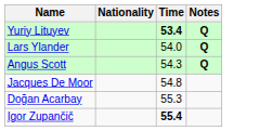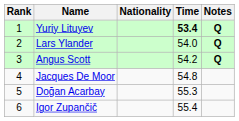+ column: Rank | 1 | 2 | 3 | 4 | 5 | 6
Angus Scott | Time: 54.3 -> 54.2
Igor Zupančič | Time: bold -> normal
